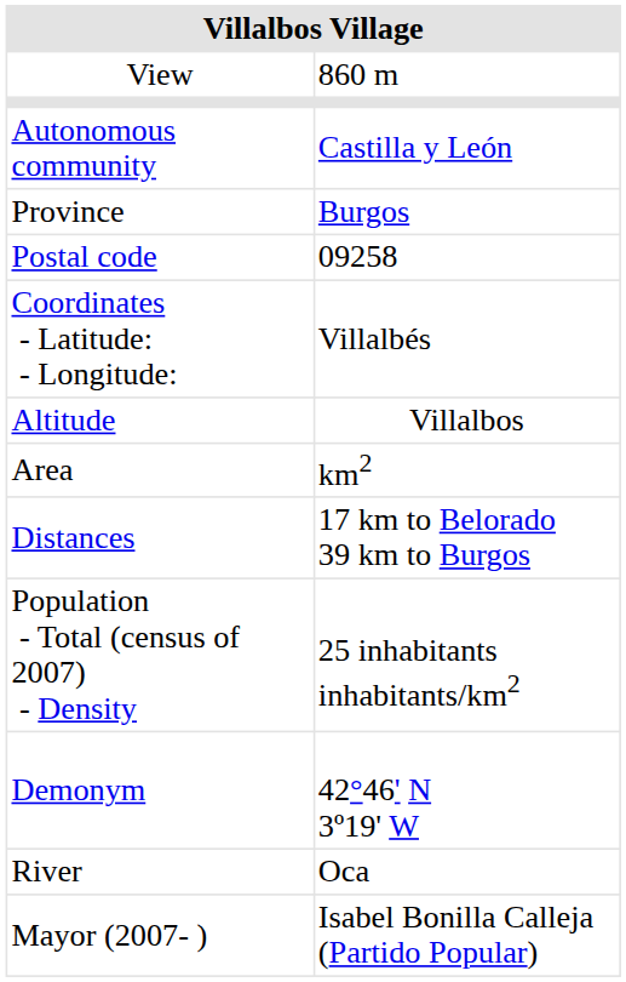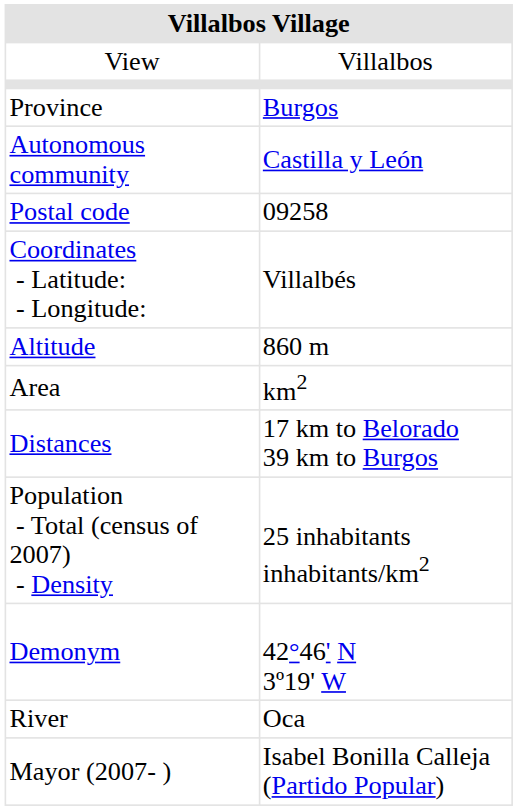View | column 2: 860 m -> Villalbos
rows swapped: Province <-> Autonomous community
Altitude | column 2: Villalbos -> 860 m
